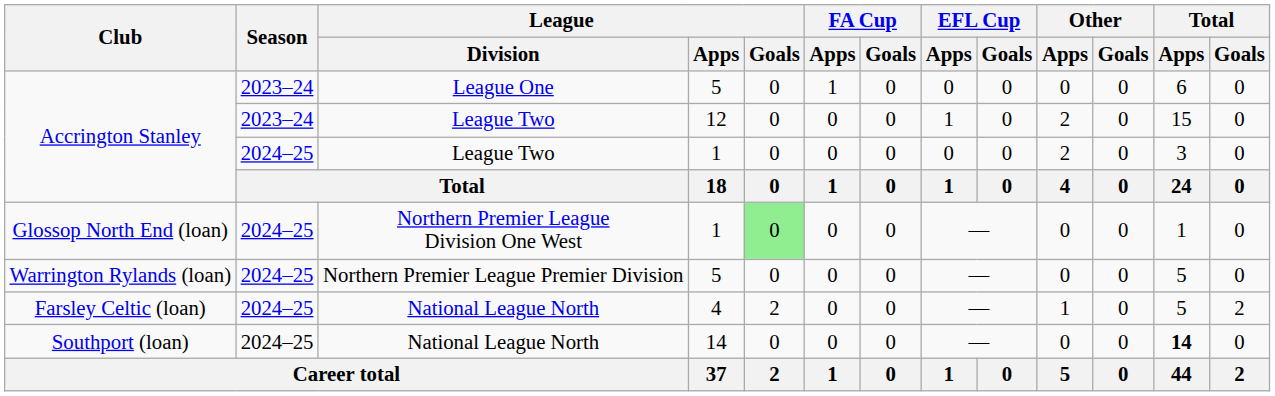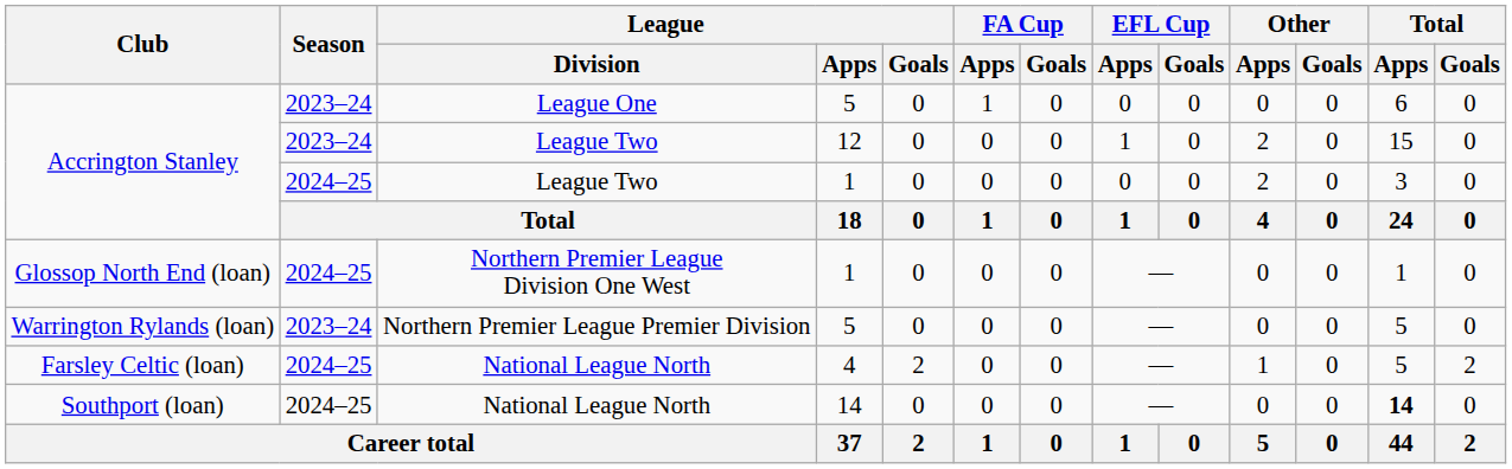Glossop North End (loan) | League / Goals: lightgreen background -> no background
Warrington Rylands (loan) | Season: 2024–25 -> 2023–24
